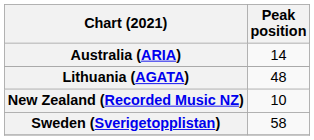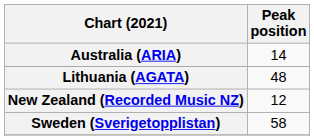New Zealand (Recorded Music NZ) | Peak position: 10 -> 12
